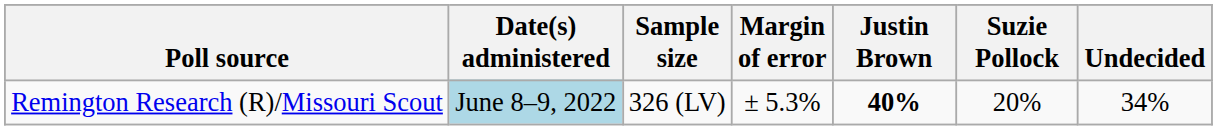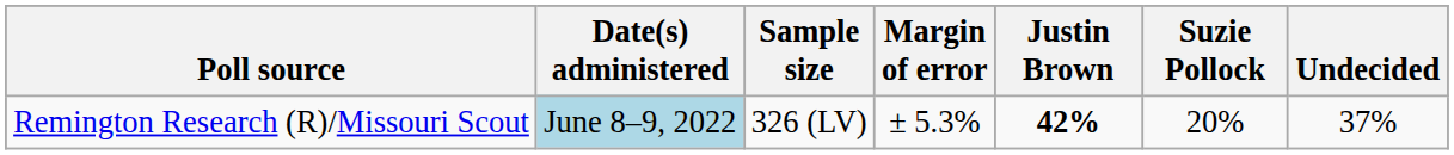Remington Research (R)/Missouri Scout | Justin Brown: 40% -> 42%
Remington Research (R)/Missouri Scout | Undecided: 34% -> 37%
